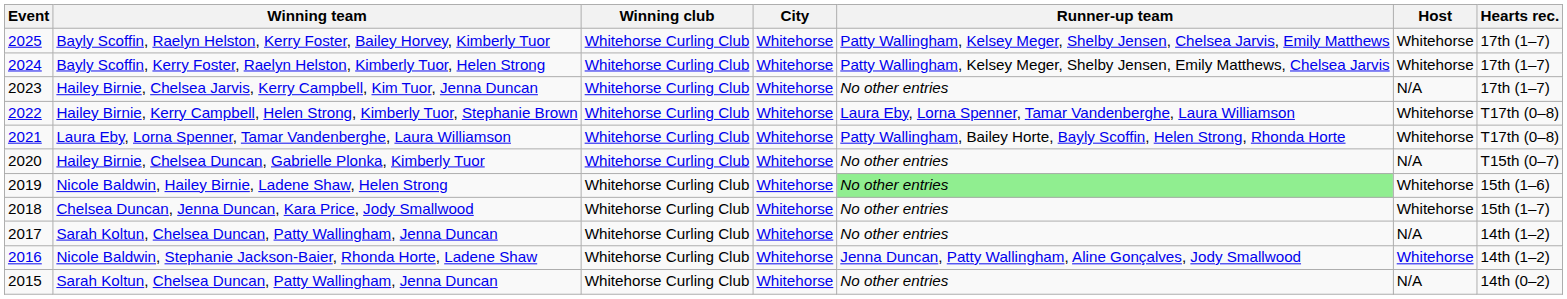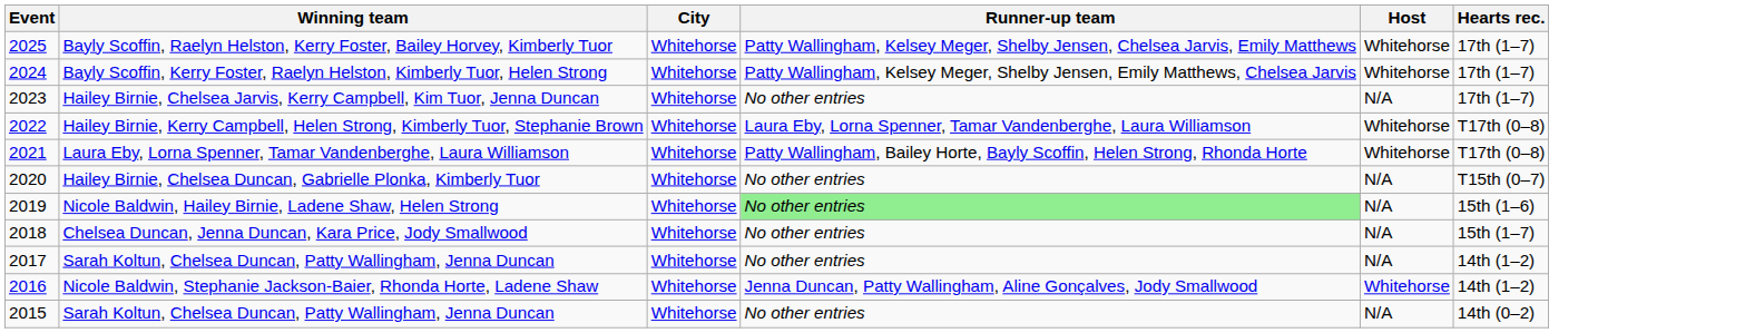- column: Winning club | Whitehorse Curling Club | Whitehorse Curling Club | Whitehorse Curling Club | Whitehorse Curling Club | Whitehorse Curling Club | Whitehorse Curling Club | Whitehorse Curling Club | Whitehorse Curling Club | Whitehorse Curling Club | Whitehorse Curling Club | Whitehorse Curling Club
Nicole Baldwin, Hailey Birnie, Ladene Shaw, Helen Strong | Host: Whitehorse -> N/A
Chelsea Duncan, Jenna Duncan, Kara Price, Jody Smallwood | Host: Whitehorse -> N/A
